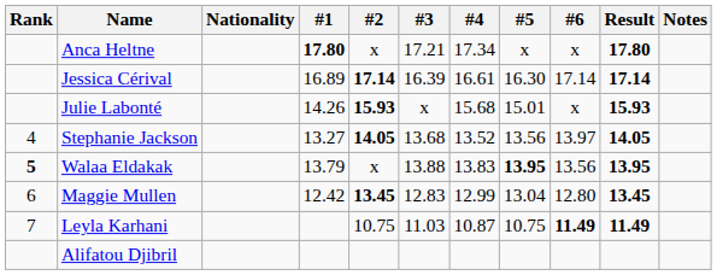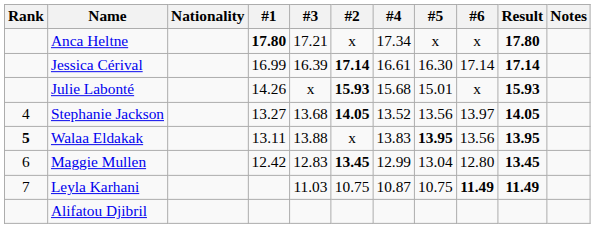columns swapped: #2 <-> #3
Jessica Cérival | #1: 16.89 -> 16.99
Walaa Eldakak | #1: 13.79 -> 13.11
